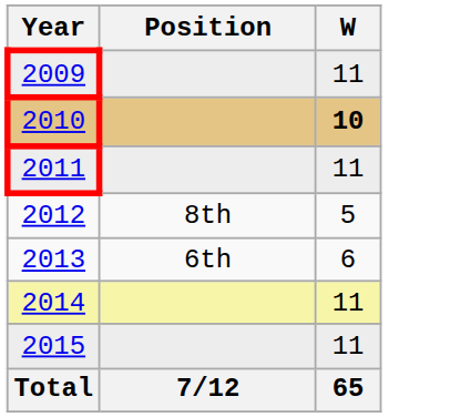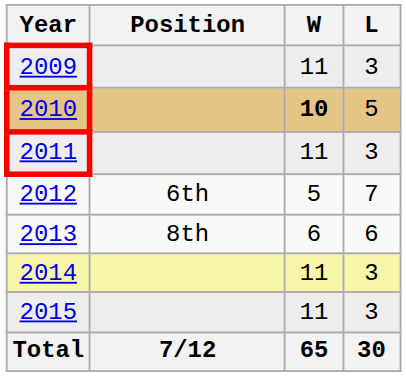+ column: L | 3 | 5 | 3 | 7 | 6 | 3 | 3 | 30
2012 | Position: 8th -> 6th
2013 | Position: 6th -> 8th
